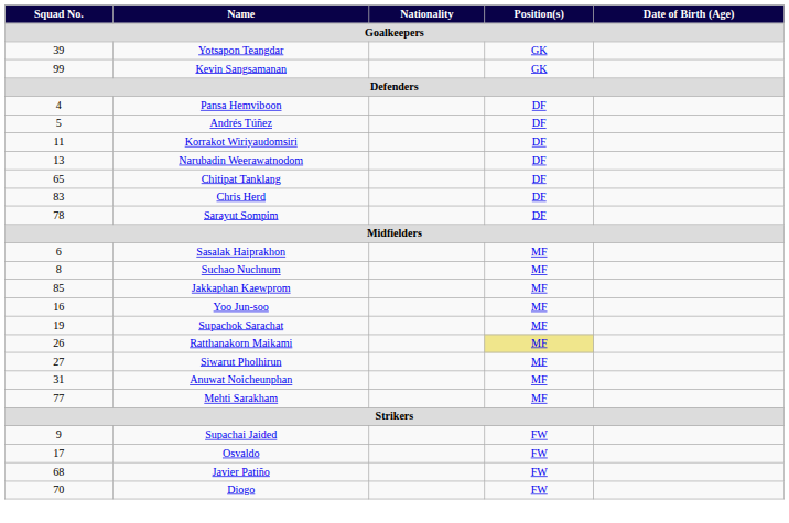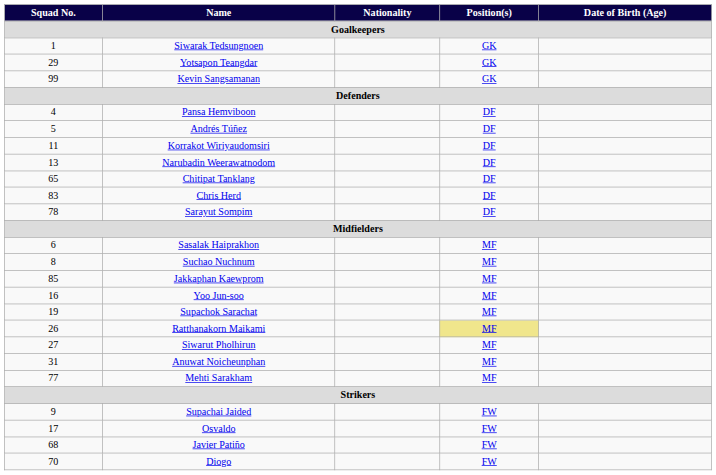+ row: 1 | Siwarak Tedsungnoen | GK
Yotsapon Teangdar | Squad No.: 39 -> 29
